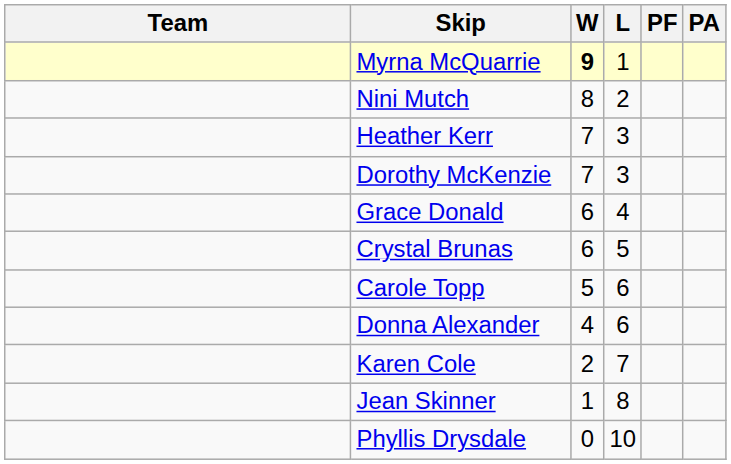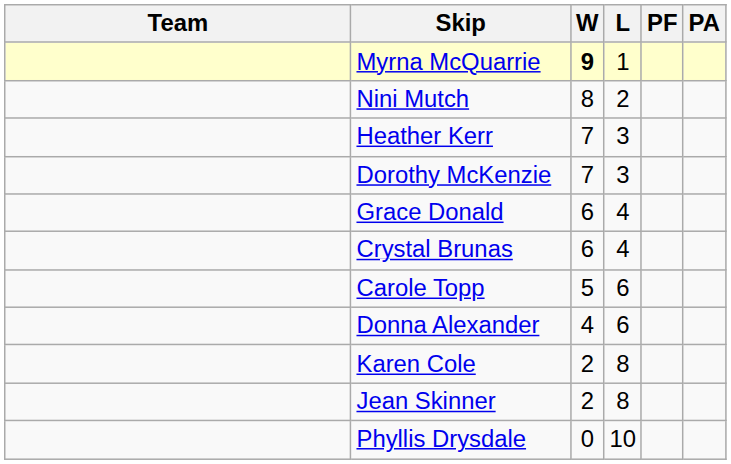Crystal Brunas | L: 5 -> 4
Karen Cole | L: 7 -> 8
Jean Skinner | W: 1 -> 2
